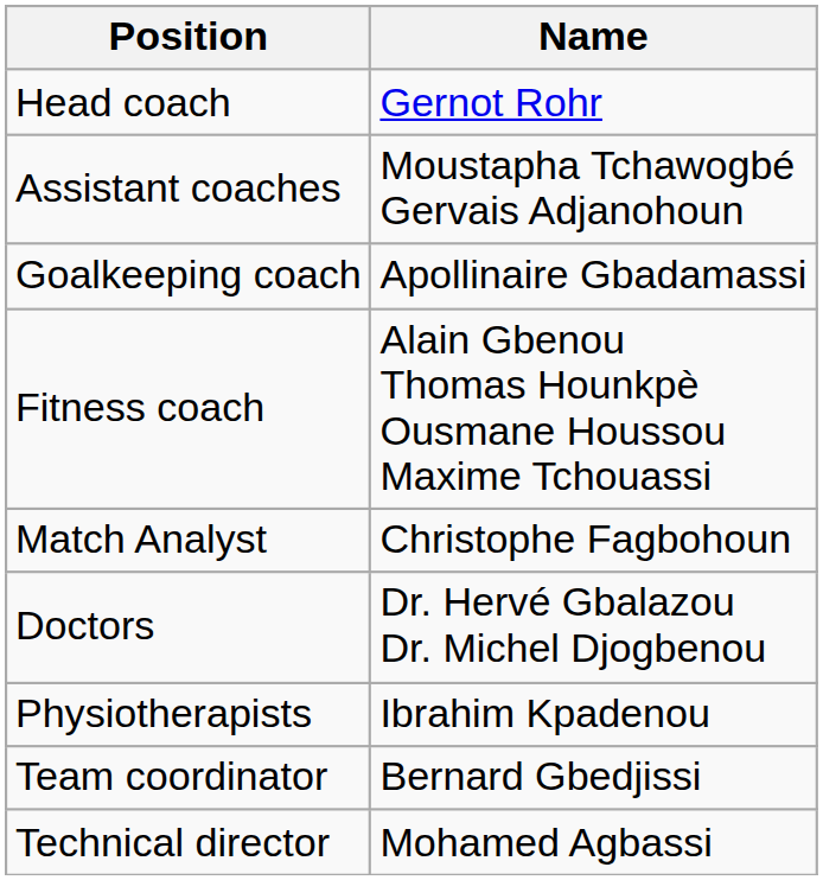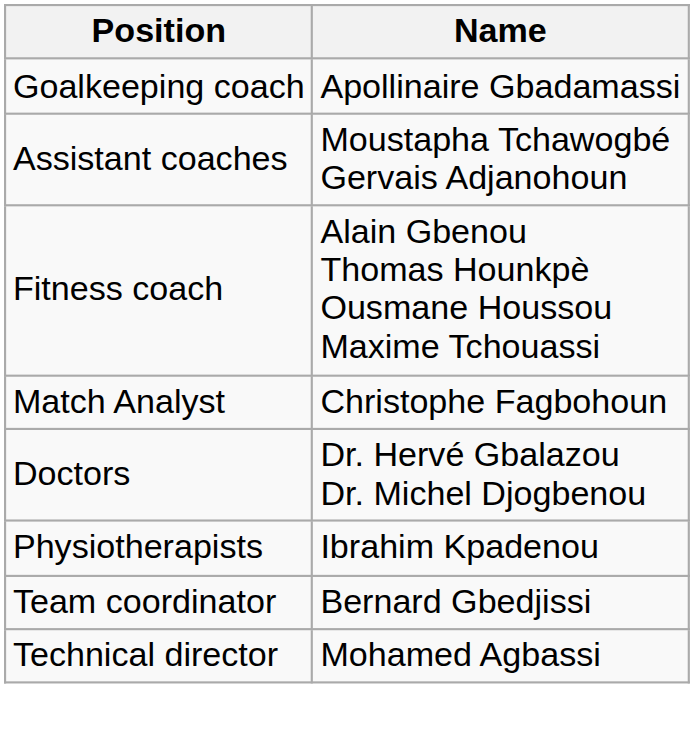- row: Head coach | Gernot Rohr
rows swapped: Assistant coaches <-> Goalkeeping coach
